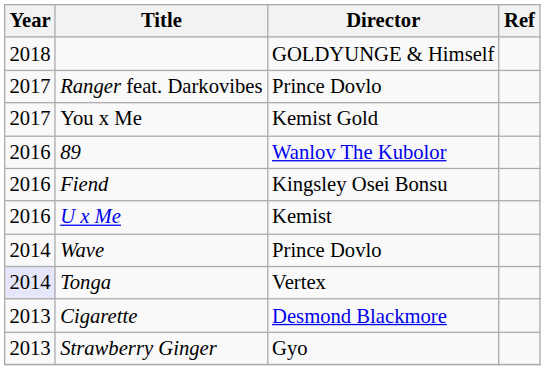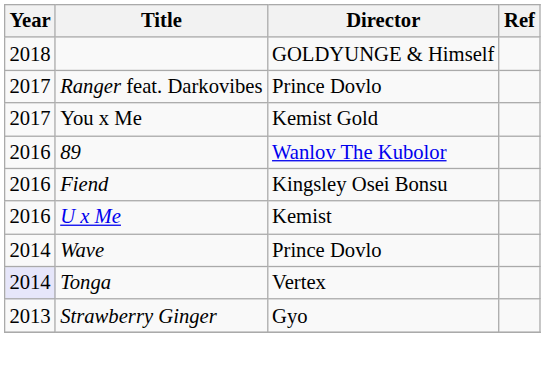- row: 2013 | Cigarette | Desmond Blackmore
